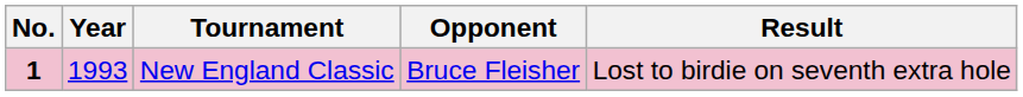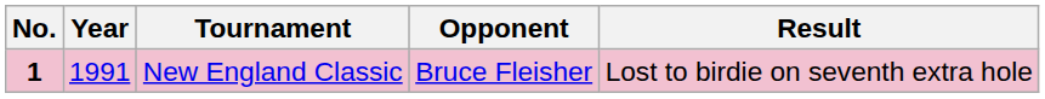New England Classic | Year: 1993 -> 1991
